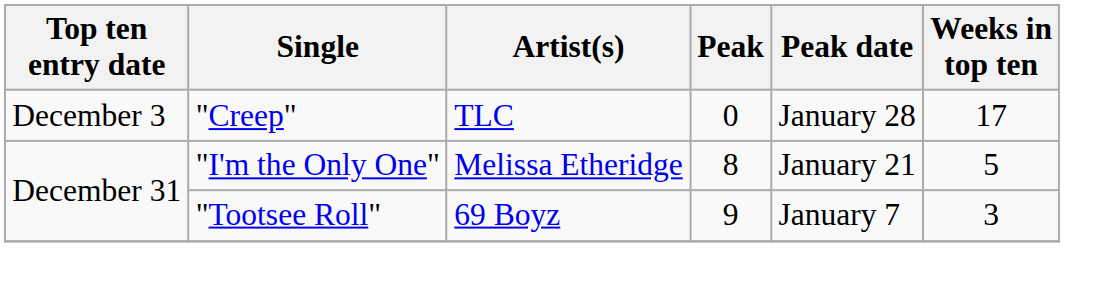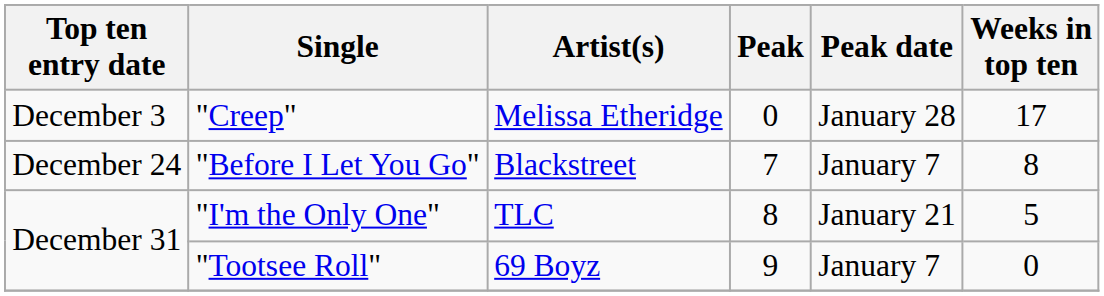"Creep" | Artist(s): TLC -> Melissa Etheridge
+ row: December 24 | "Before I Let You Go" | Blackstreet | 7 | January 7 | 8
"I'm the Only One" | Artist(s): Melissa Etheridge -> TLC
"Tootsee Roll" | Weeks in top ten: 3 -> 0
